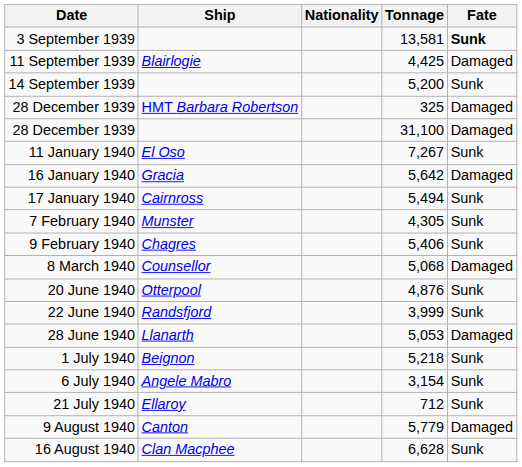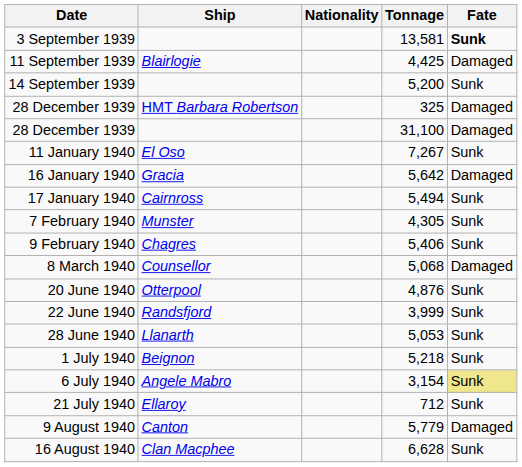28 June 1940 | Fate: Damaged -> Sunk
6 July 1940 | Fate: no background -> khaki background
